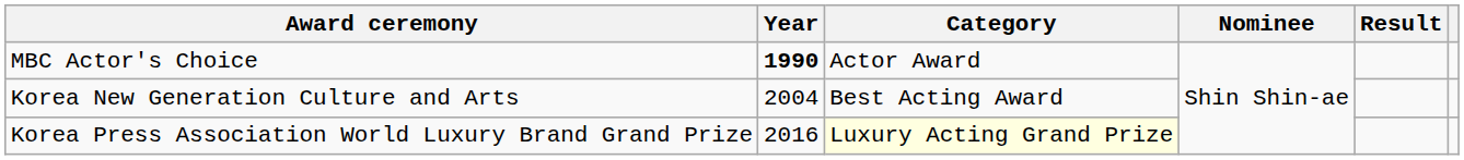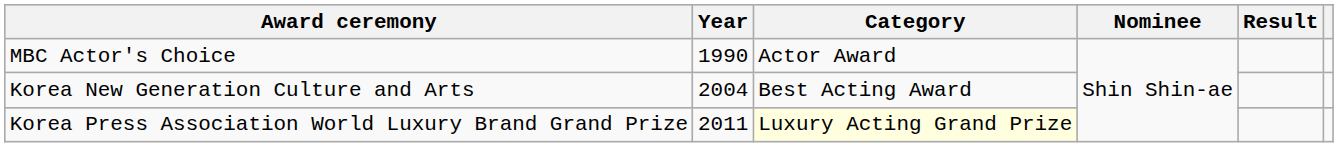MBC Actor's Choice | Year: bold -> normal
Korea Press Association World Luxury Brand Grand Prize | Year: 2016 -> 2011
